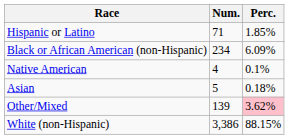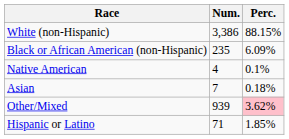rows swapped: White (non-Hispanic) <-> Hispanic or Latino
Black or African American (non-Hispanic) | Num.: 234 -> 235
Asian | Num.: 5 -> 7
Other/Mixed | Num.: 139 -> 939
